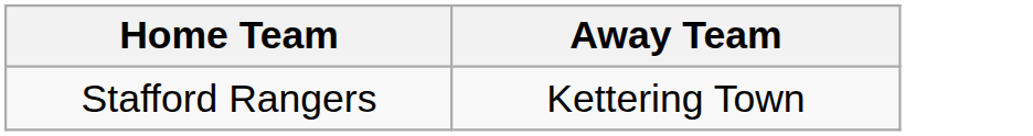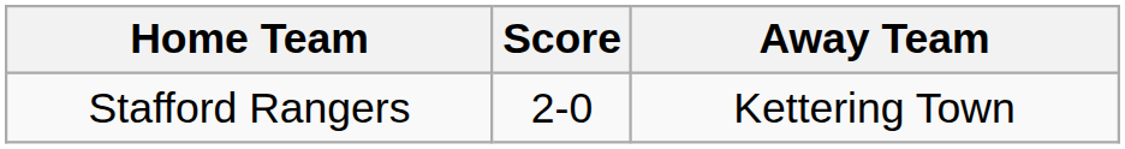+ column: Score | 2-0
